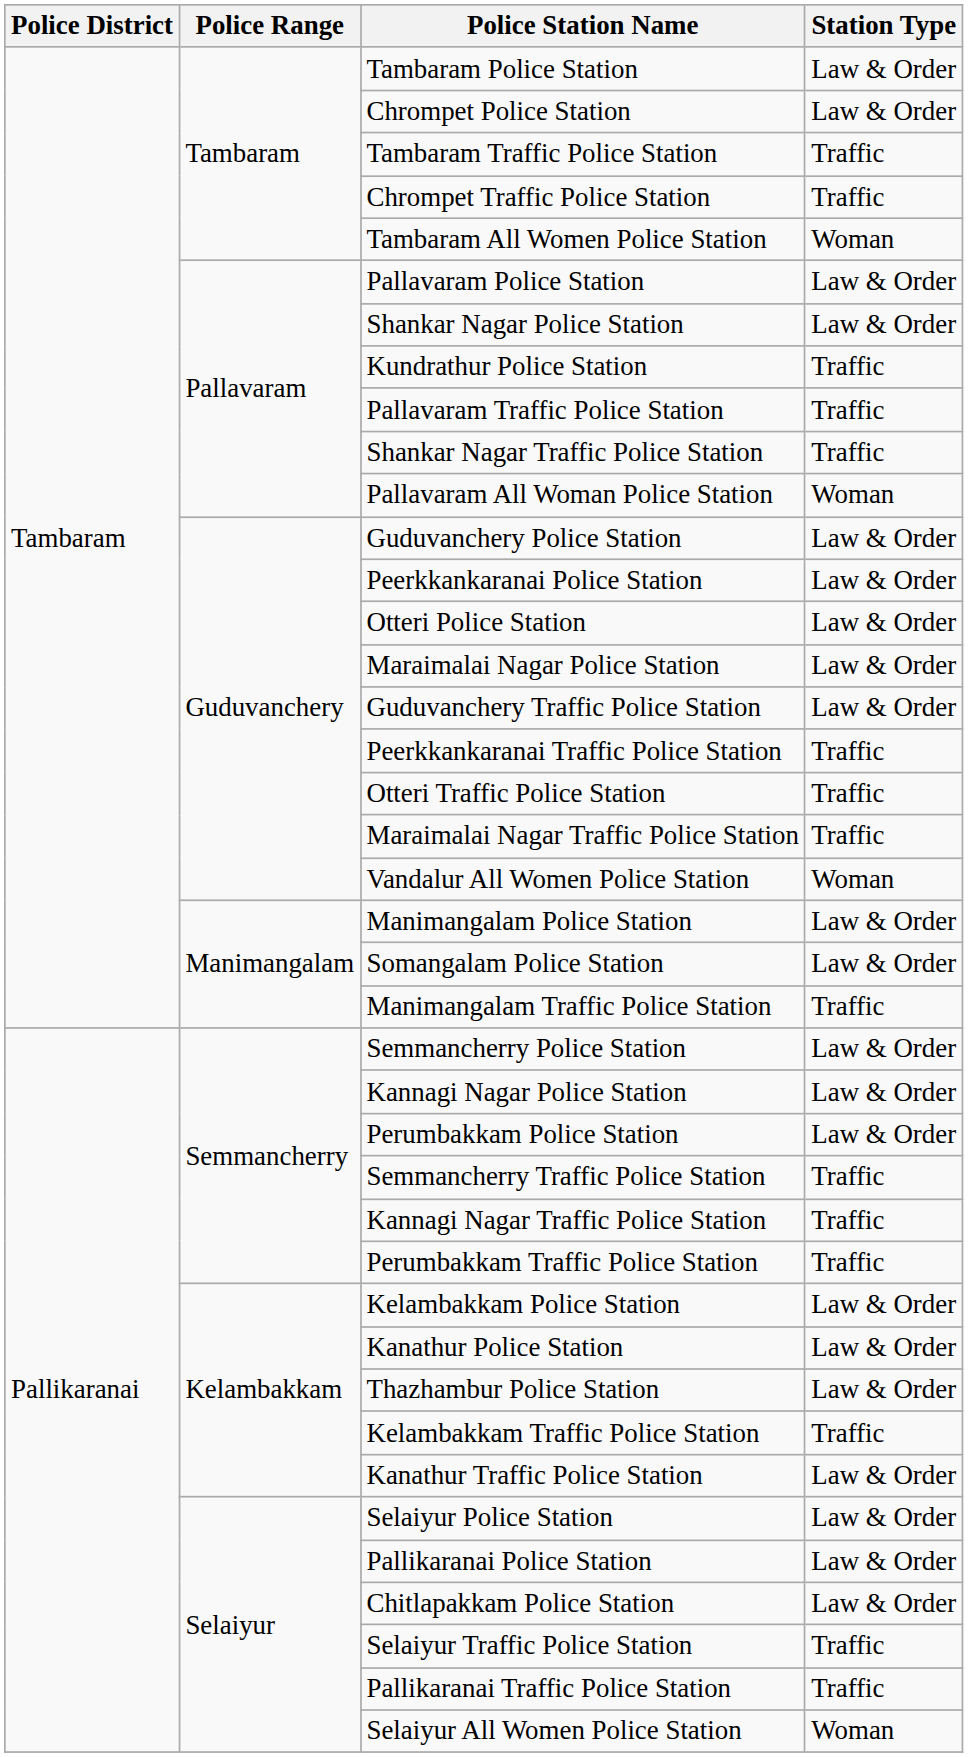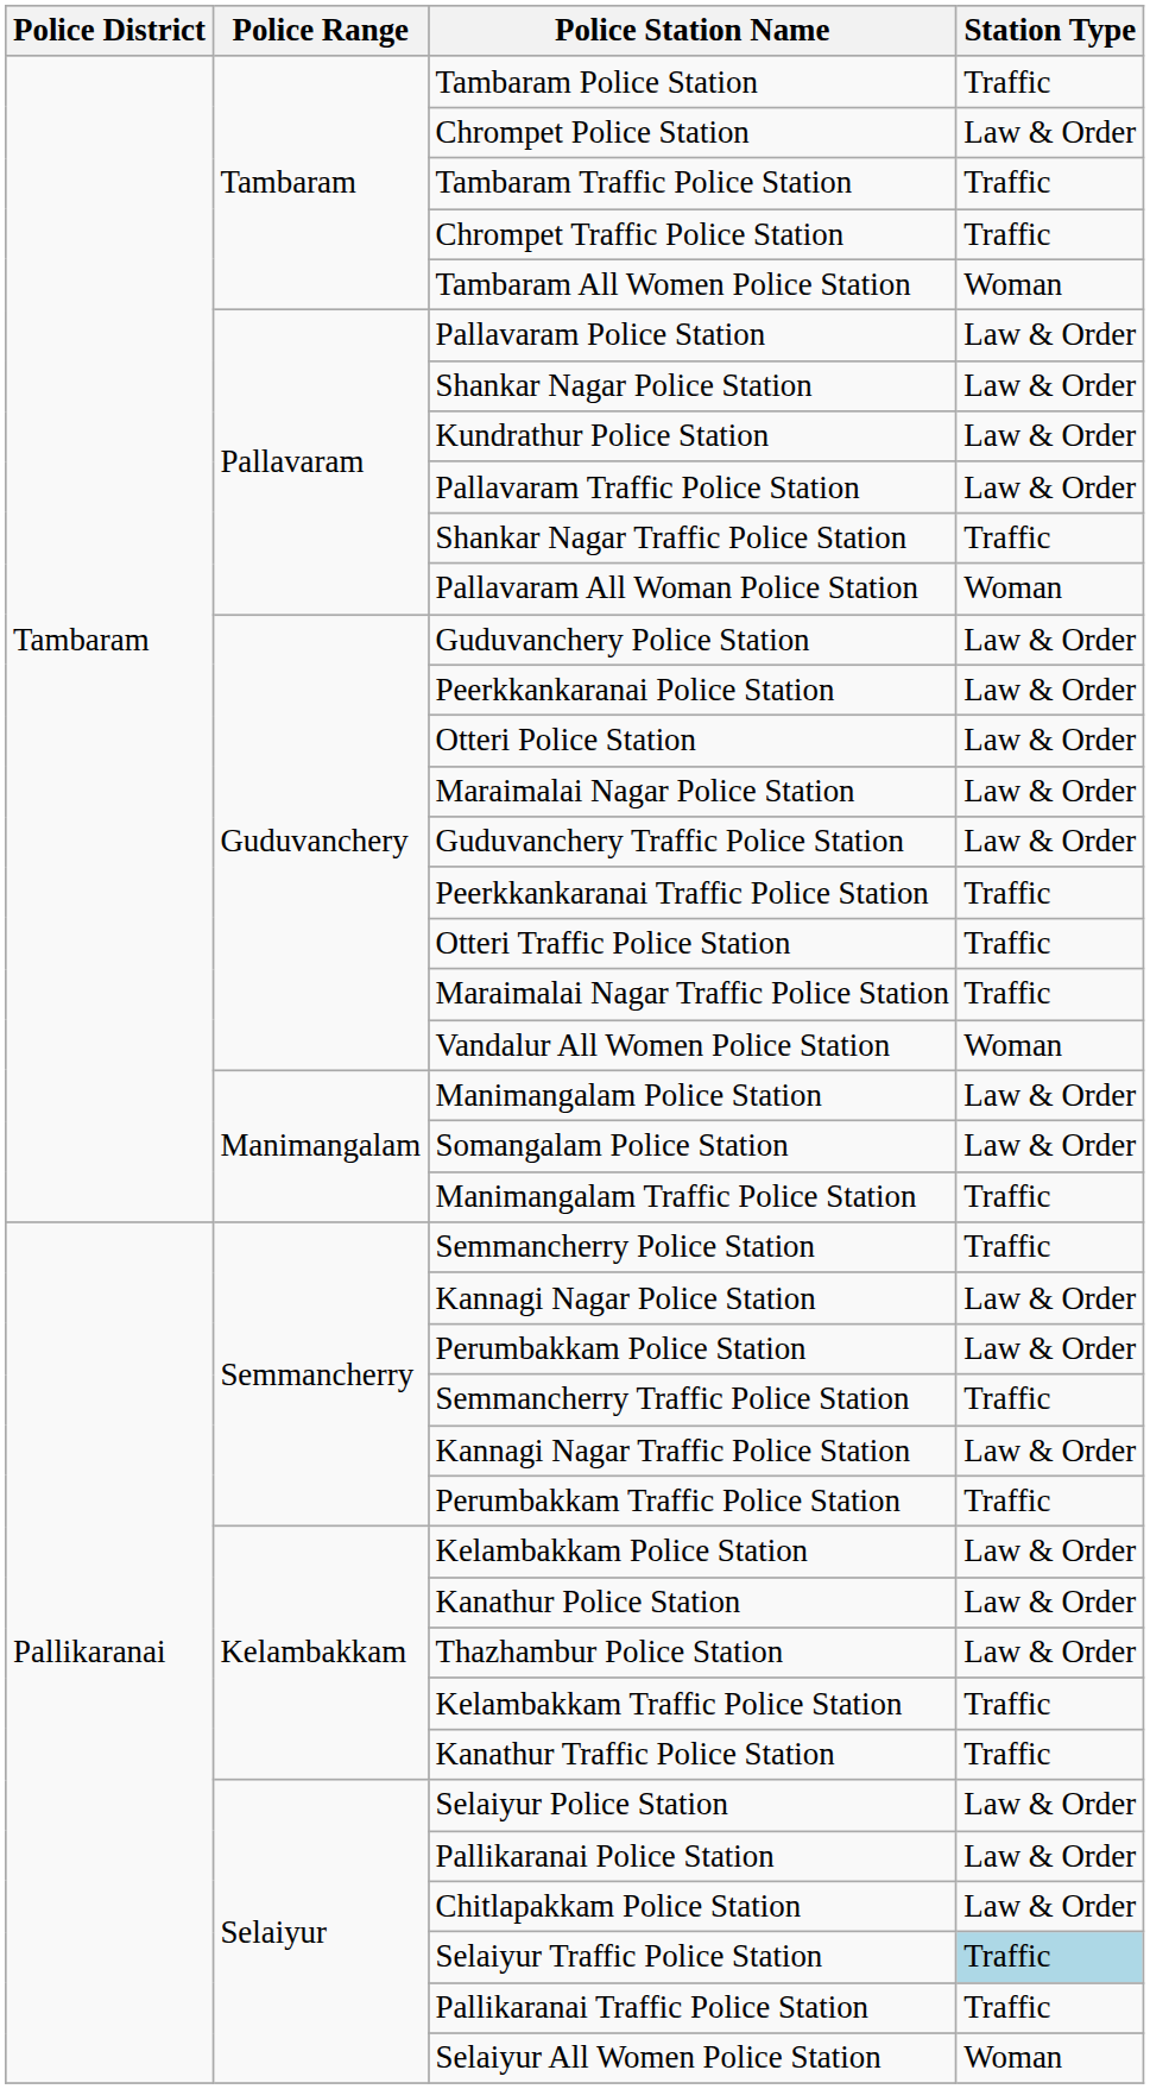Tambaram Police Station | Station Type: Law & Order -> Traffic
Kundrathur Police Station | Station Type: Traffic -> Law & Order
Pallavaram Traffic Police Station | Station Type: Traffic -> Law & Order
Semmancherry Police Station | Station Type: Law & Order -> Traffic
Kannagi Nagar Traffic Police Station | Station Type: Traffic -> Law & Order
Kanathur Traffic Police Station | Station Type: Law & Order -> Traffic
Selaiyur Traffic Police Station | Station Type: no background -> lightblue background
